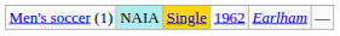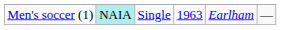Men's soccer (1) | column 3: gold background -> no background
Men's soccer (1) | column 4: 1962 -> 1963
